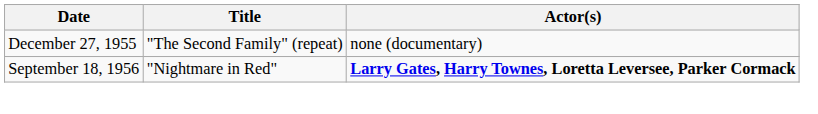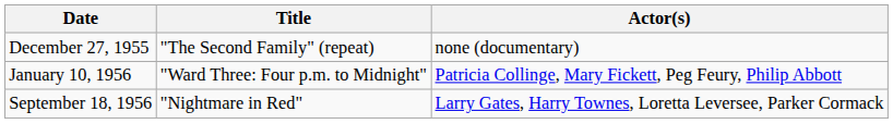+ row: January 10, 1956 | "Ward Three: Four p.m. to Midnight" | Patricia Collinge, Mary Fickett, Peg Feury, Philip Abbott
September 18, 1956 | Actor(s): bold -> normal
